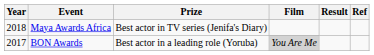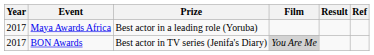Maya Awards Africa | Year: 2018 -> 2017
Maya Awards Africa | Prize: Best actor in TV series (Jenifa's Diary) -> Best actor in a leading role (Yoruba)
BON Awards | Prize: Best actor in a leading role (Yoruba) -> Best actor in TV series (Jenifa's Diary)
